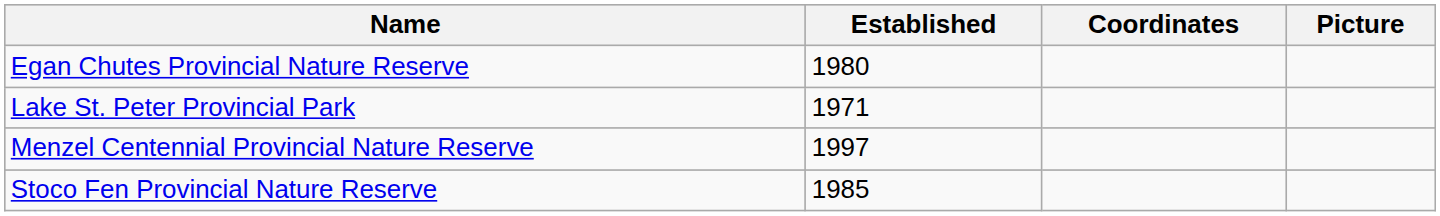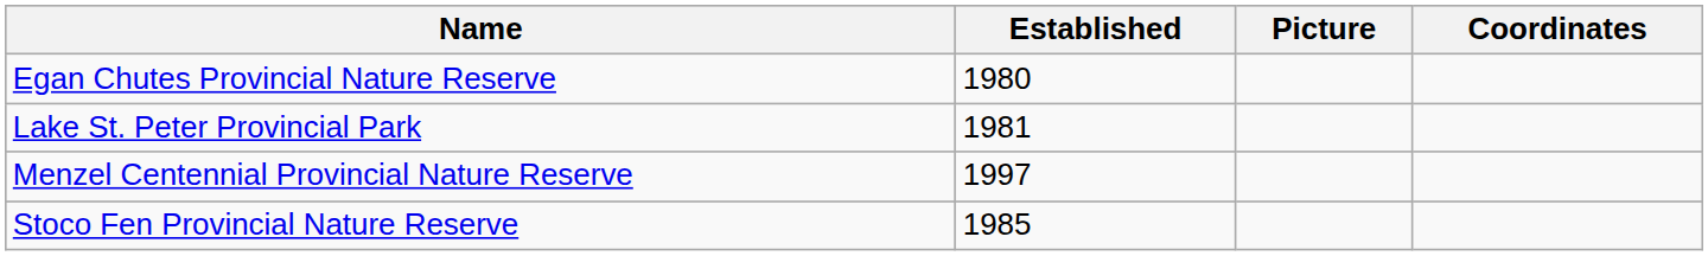columns swapped: Picture <-> Coordinates
Lake St. Peter Provincial Park | Established: 1971 -> 1981
